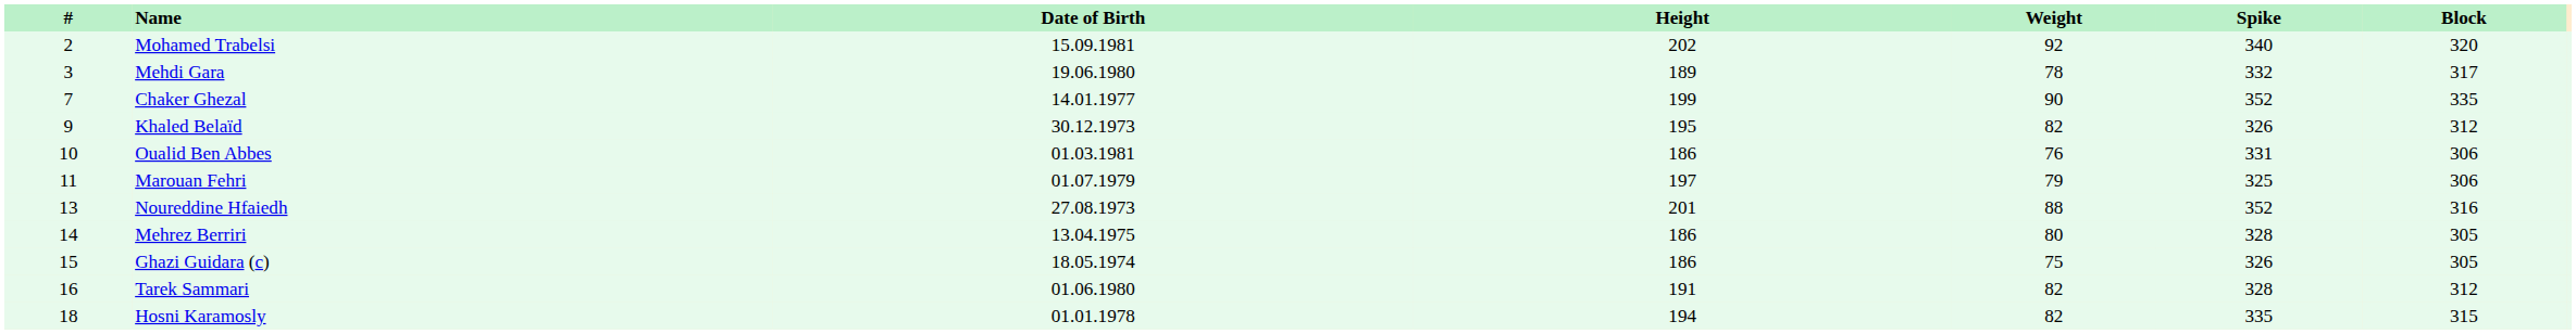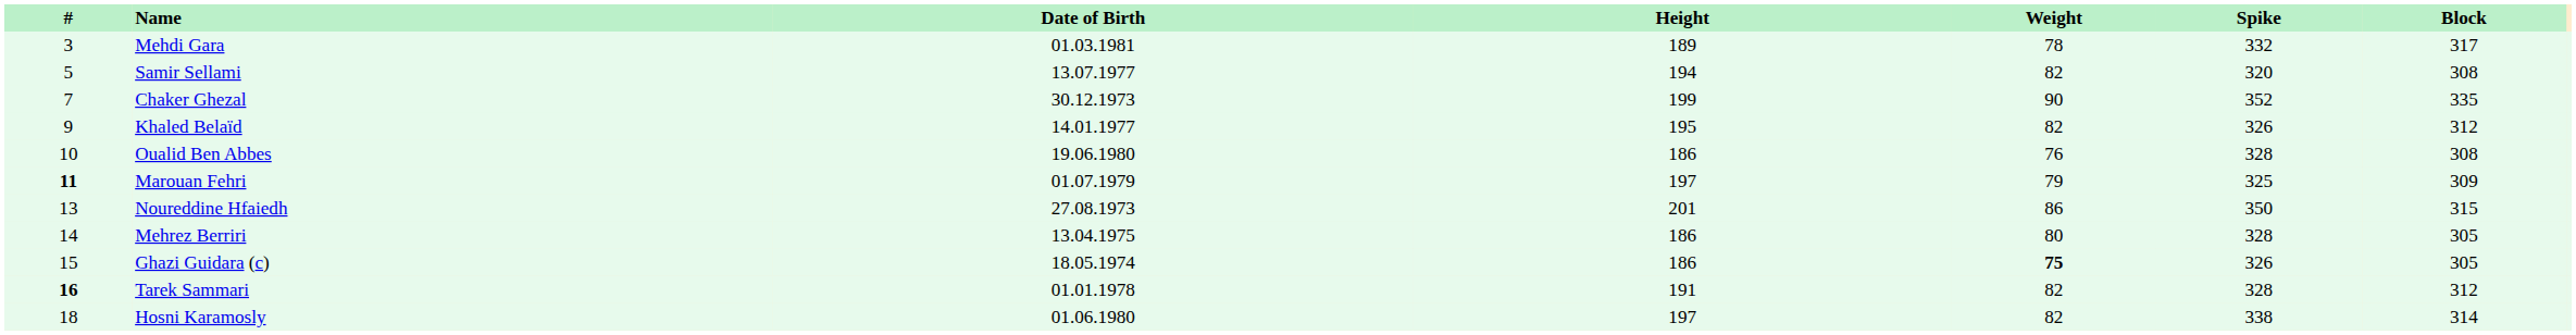- row: 2 | Mohamed Trabelsi | 15.09.1981 | 202 | 92 | 340 | 320
Mehdi Gara | Date of Birth: 19.06.1980 -> 01.03.1981
+ row: 5 | Samir Sellami | 13.07.1977 | 194 | 82 | 320 | 308
Chaker Ghezal | Date of Birth: 14.01.1977 -> 30.12.1973
Khaled Belaïd | Date of Birth: 30.12.1973 -> 14.01.1977
Oualid Ben Abbes | Date of Birth: 01.03.1981 -> 19.06.1980
Oualid Ben Abbes | Spike: 331 -> 328
Oualid Ben Abbes | Block: 306 -> 308
Marouan Fehri | #: normal -> bold
Marouan Fehri | Block: 306 -> 309
Noureddine Hfaiedh | Weight: 88 -> 86
Noureddine Hfaiedh | Spike: 352 -> 350
Noureddine Hfaiedh | Block: 316 -> 315
Ghazi Guidara (c) | Weight: normal -> bold
Tarek Sammari | #: normal -> bold
Tarek Sammari | Date of Birth: 01.06.1980 -> 01.01.1978
Hosni Karamosly | Date of Birth: 01.01.1978 -> 01.06.1980
Hosni Karamosly | Height: 194 -> 197
Hosni Karamosly | Spike: 335 -> 338
Hosni Karamosly | Block: 315 -> 314
